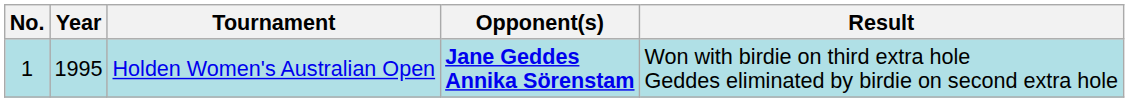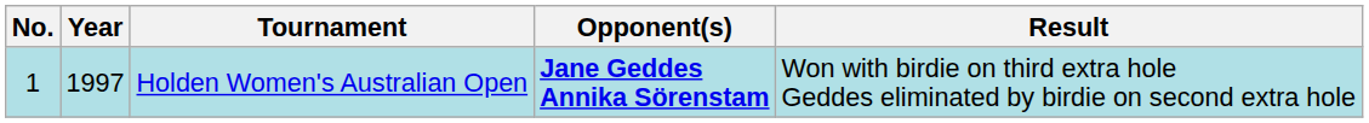Holden Women's Australian Open | Year: 1995 -> 1997
